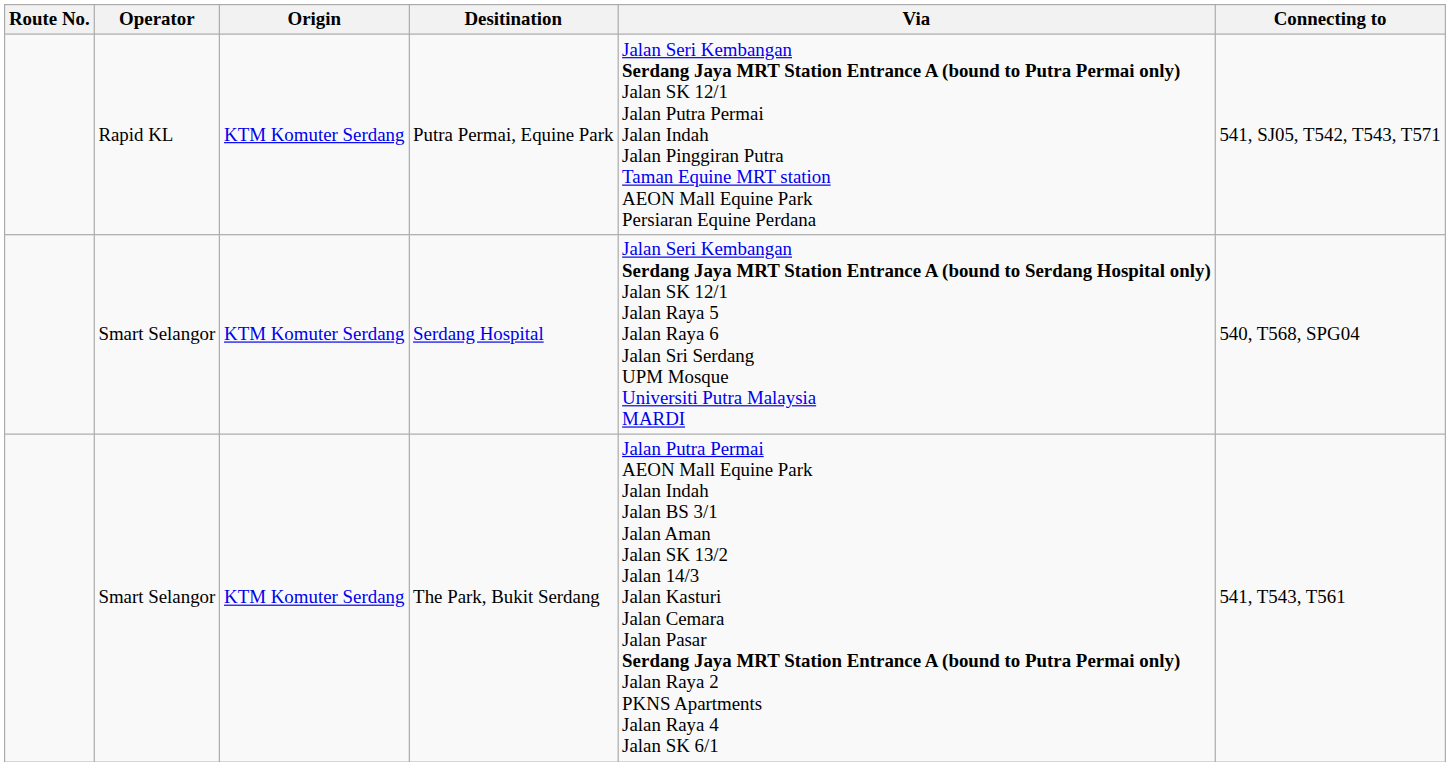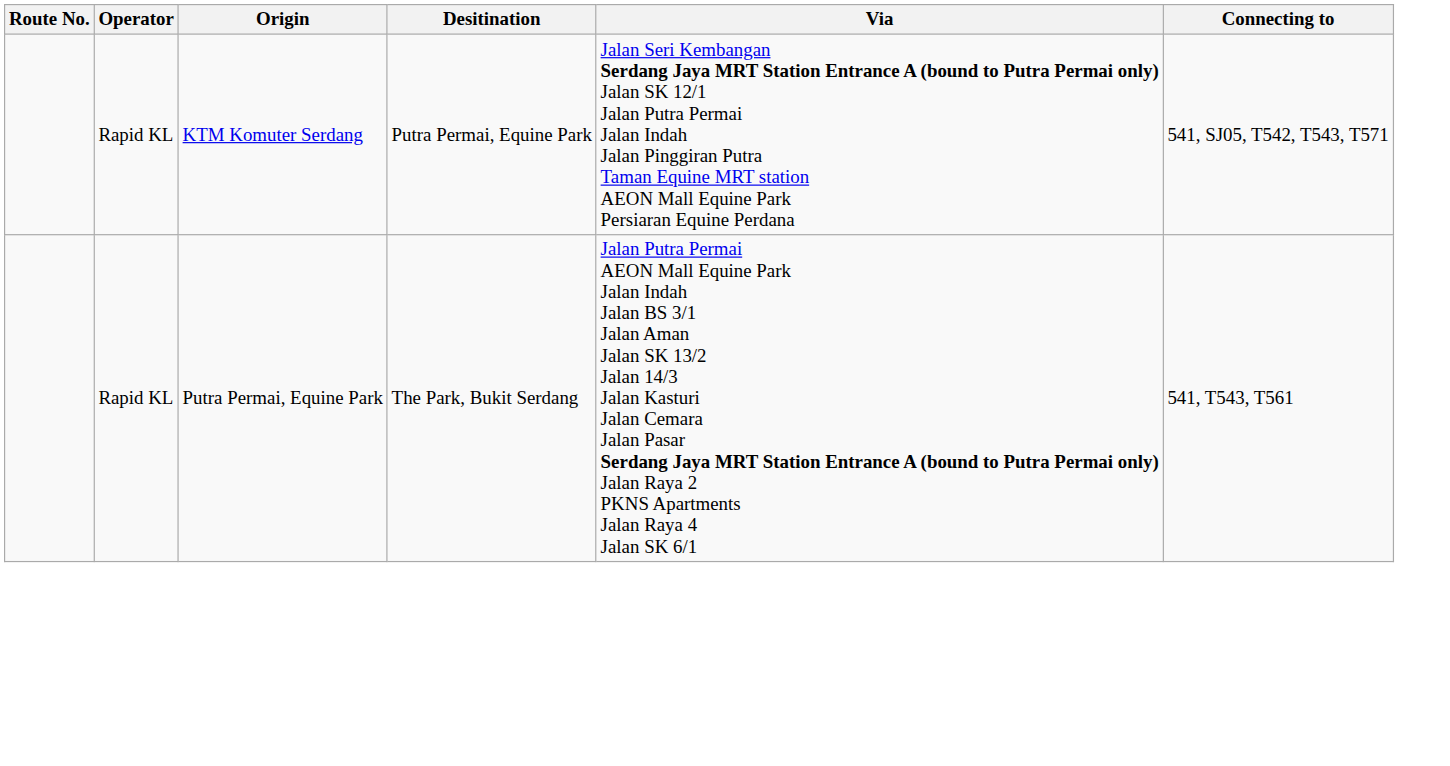- row: Smart Selangor | KTM Komuter Serdang | Serdang Hospital | Jalan Seri Kembangan Serdang Jaya MRT Station Entrance A (bound to Serdang Hospital only) Jalan SK 12/1 Jalan Raya 5 Jalan Raya 6 Jalan Sri Serdang UPM Mosque Universiti Putra Malaysia MARDI | 540, T568, SPG04
The Park, Bukit Serdang | Operator: Smart Selangor -> Rapid KL
The Park, Bukit Serdang | Origin: KTM Komuter Serdang -> Putra Permai, Equine Park
